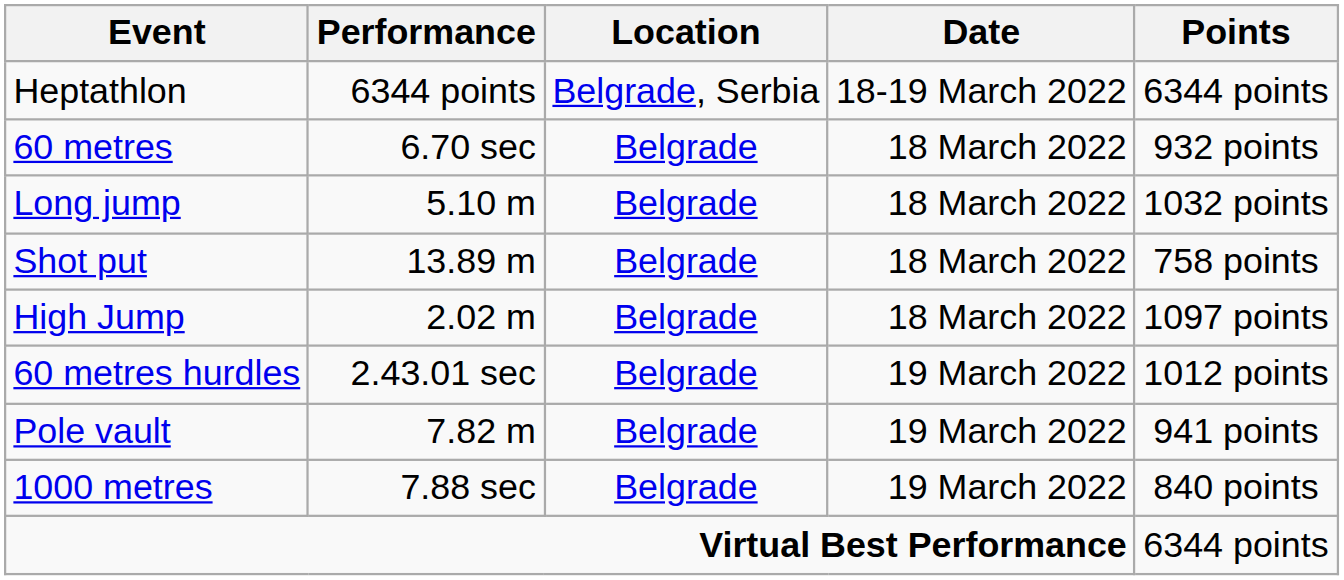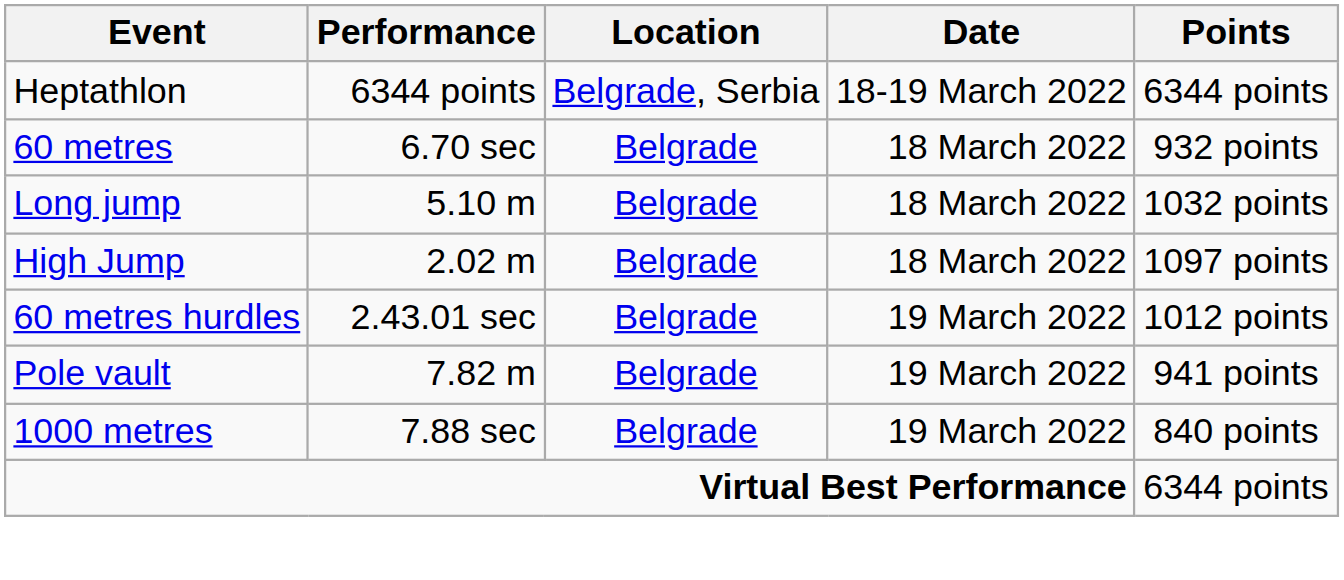- row: Shot put | 13.89 m | Belgrade | 18 March 2022 | 758 points
